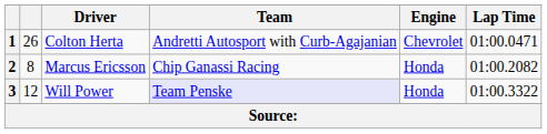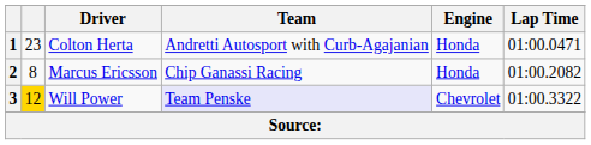1 | column 2: 26 -> 23
1 | Engine: Chevrolet -> Honda
3 | column 2: no background -> gold background
3 | Engine: Honda -> Chevrolet
